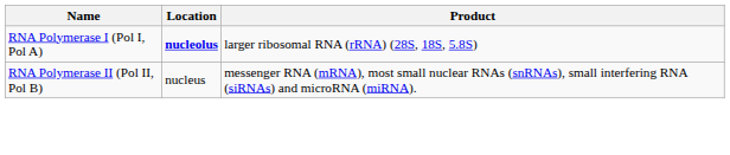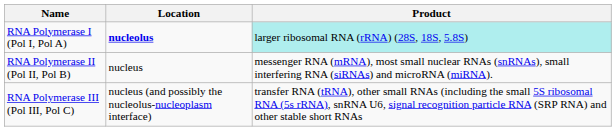RNA Polymerase I (Pol I, Pol A) | Product: no background -> paleturquoise background
+ row: RNA Polymerase III (Pol III, Pol C) | nucleus (and possibly the nucleolus-nucleoplasm interface) | transfer RNA (tRNA), other small RNAs (including the small 5S ribosomal RNA (5s rRNA), snRNA U6, signal recognition particle RNA (SRP RNA) and other stable short RNAs
